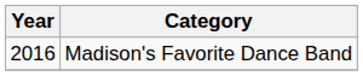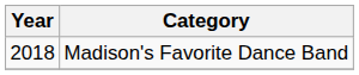Madison's Favorite Dance Band | Year: 2016 -> 2018
